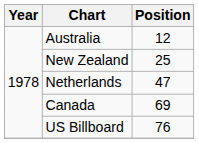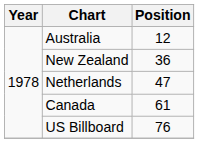New Zealand | Position: 25 -> 36
Canada | Position: 69 -> 61
